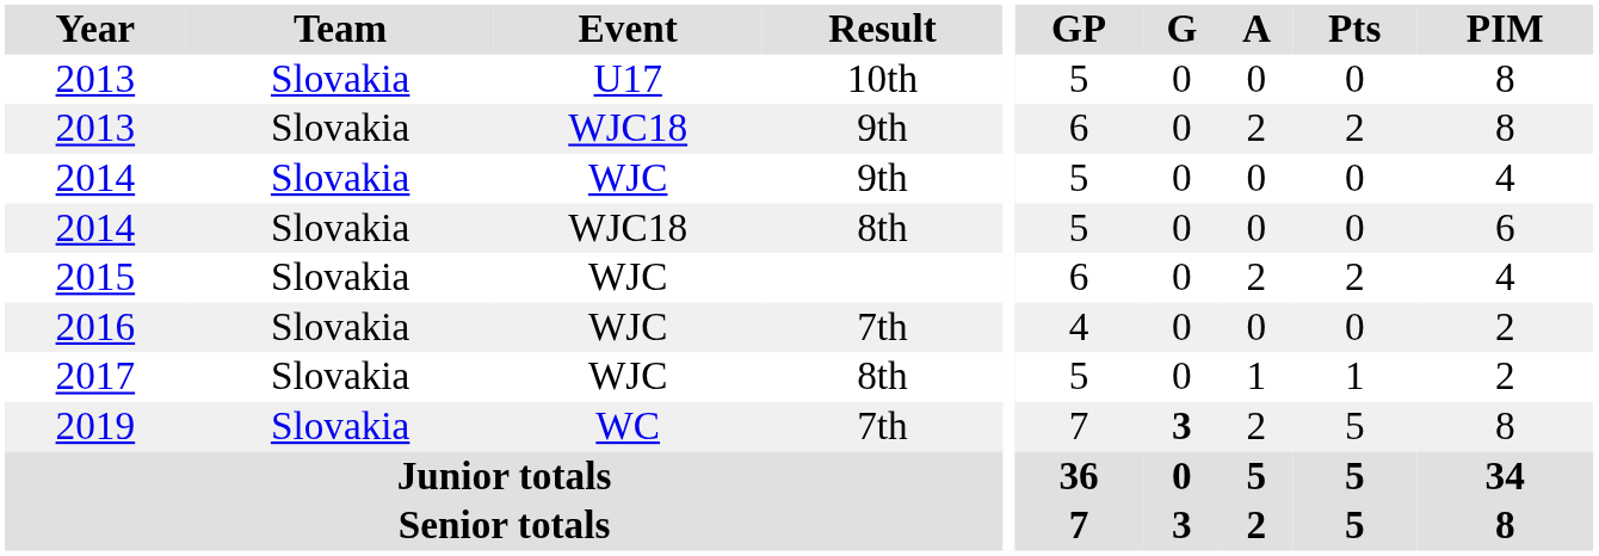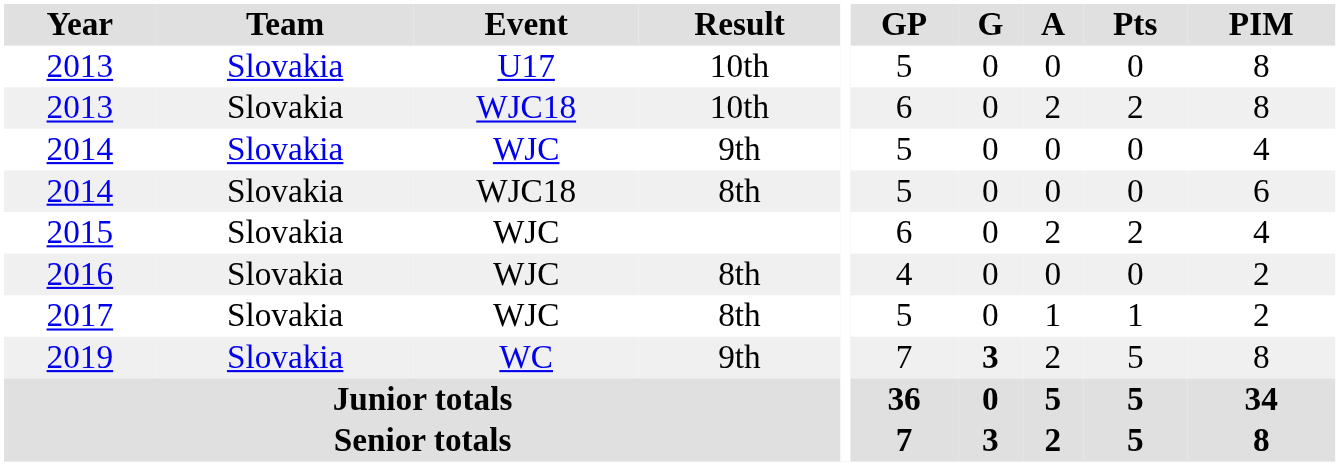2013 / WJC18 | Result: 9th -> 10th
2016 | Result: 7th -> 8th
2019 | Result: 7th -> 9th
